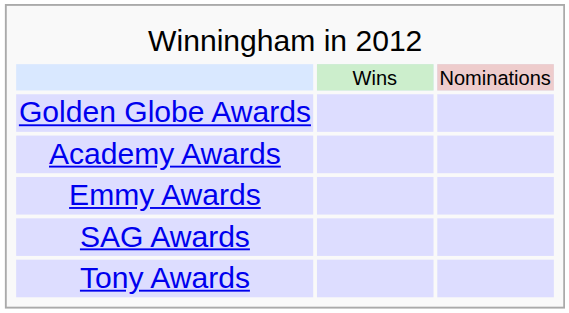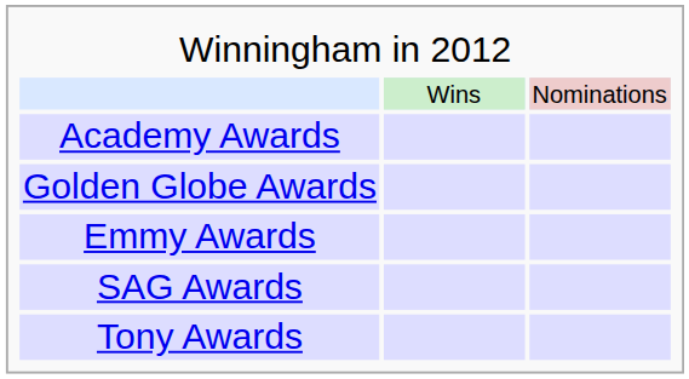rows swapped: Academy Awards <-> Golden Globe Awards
